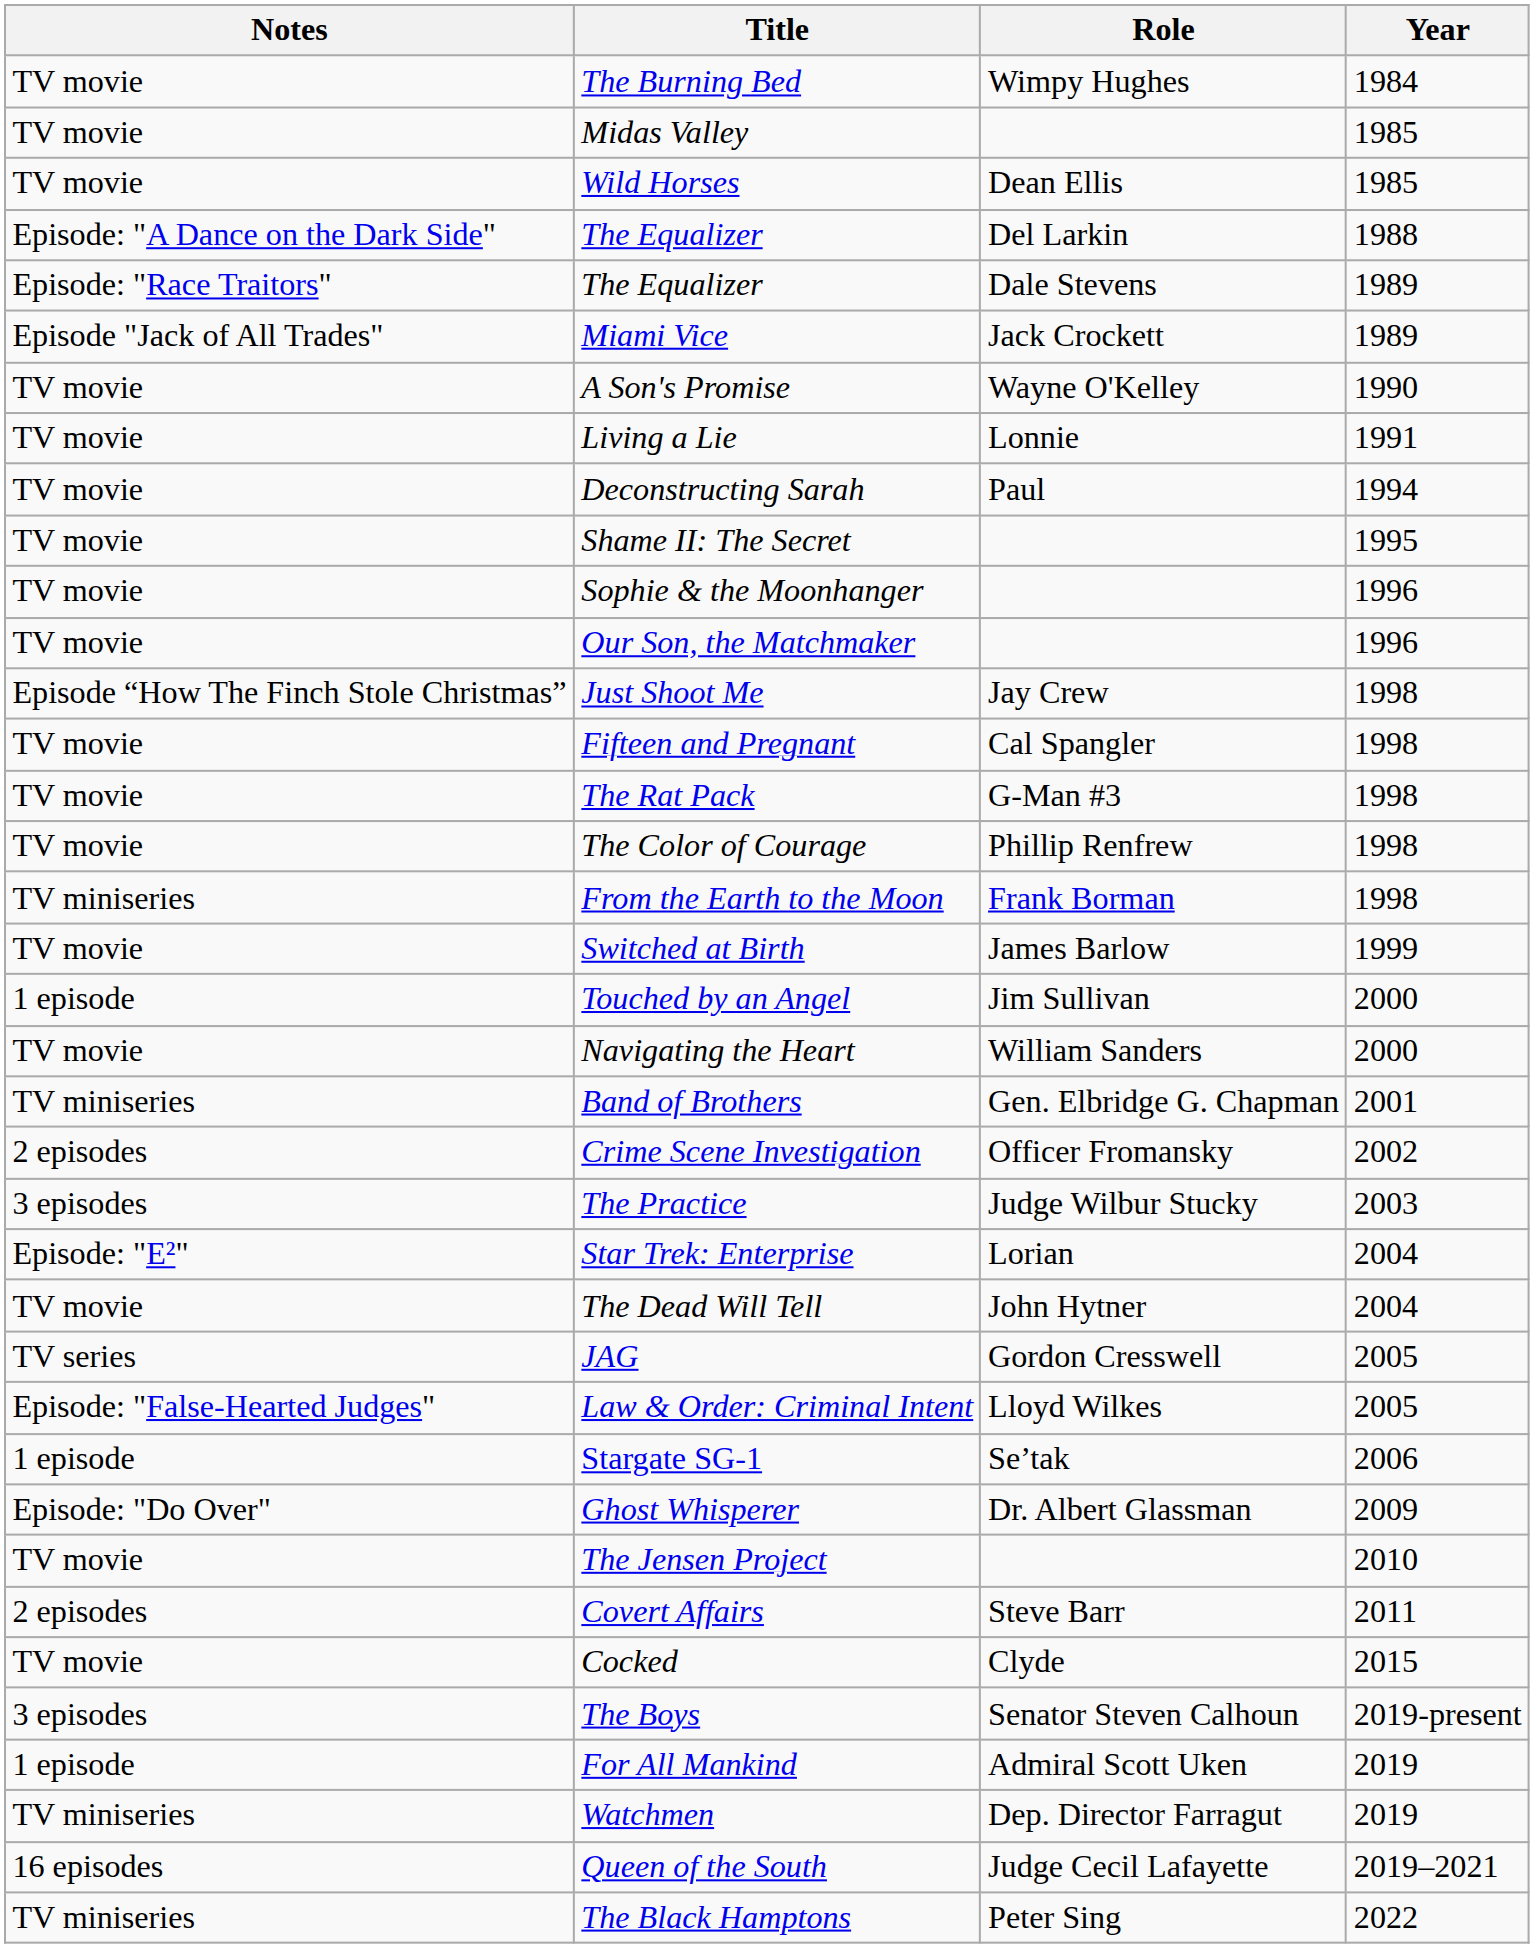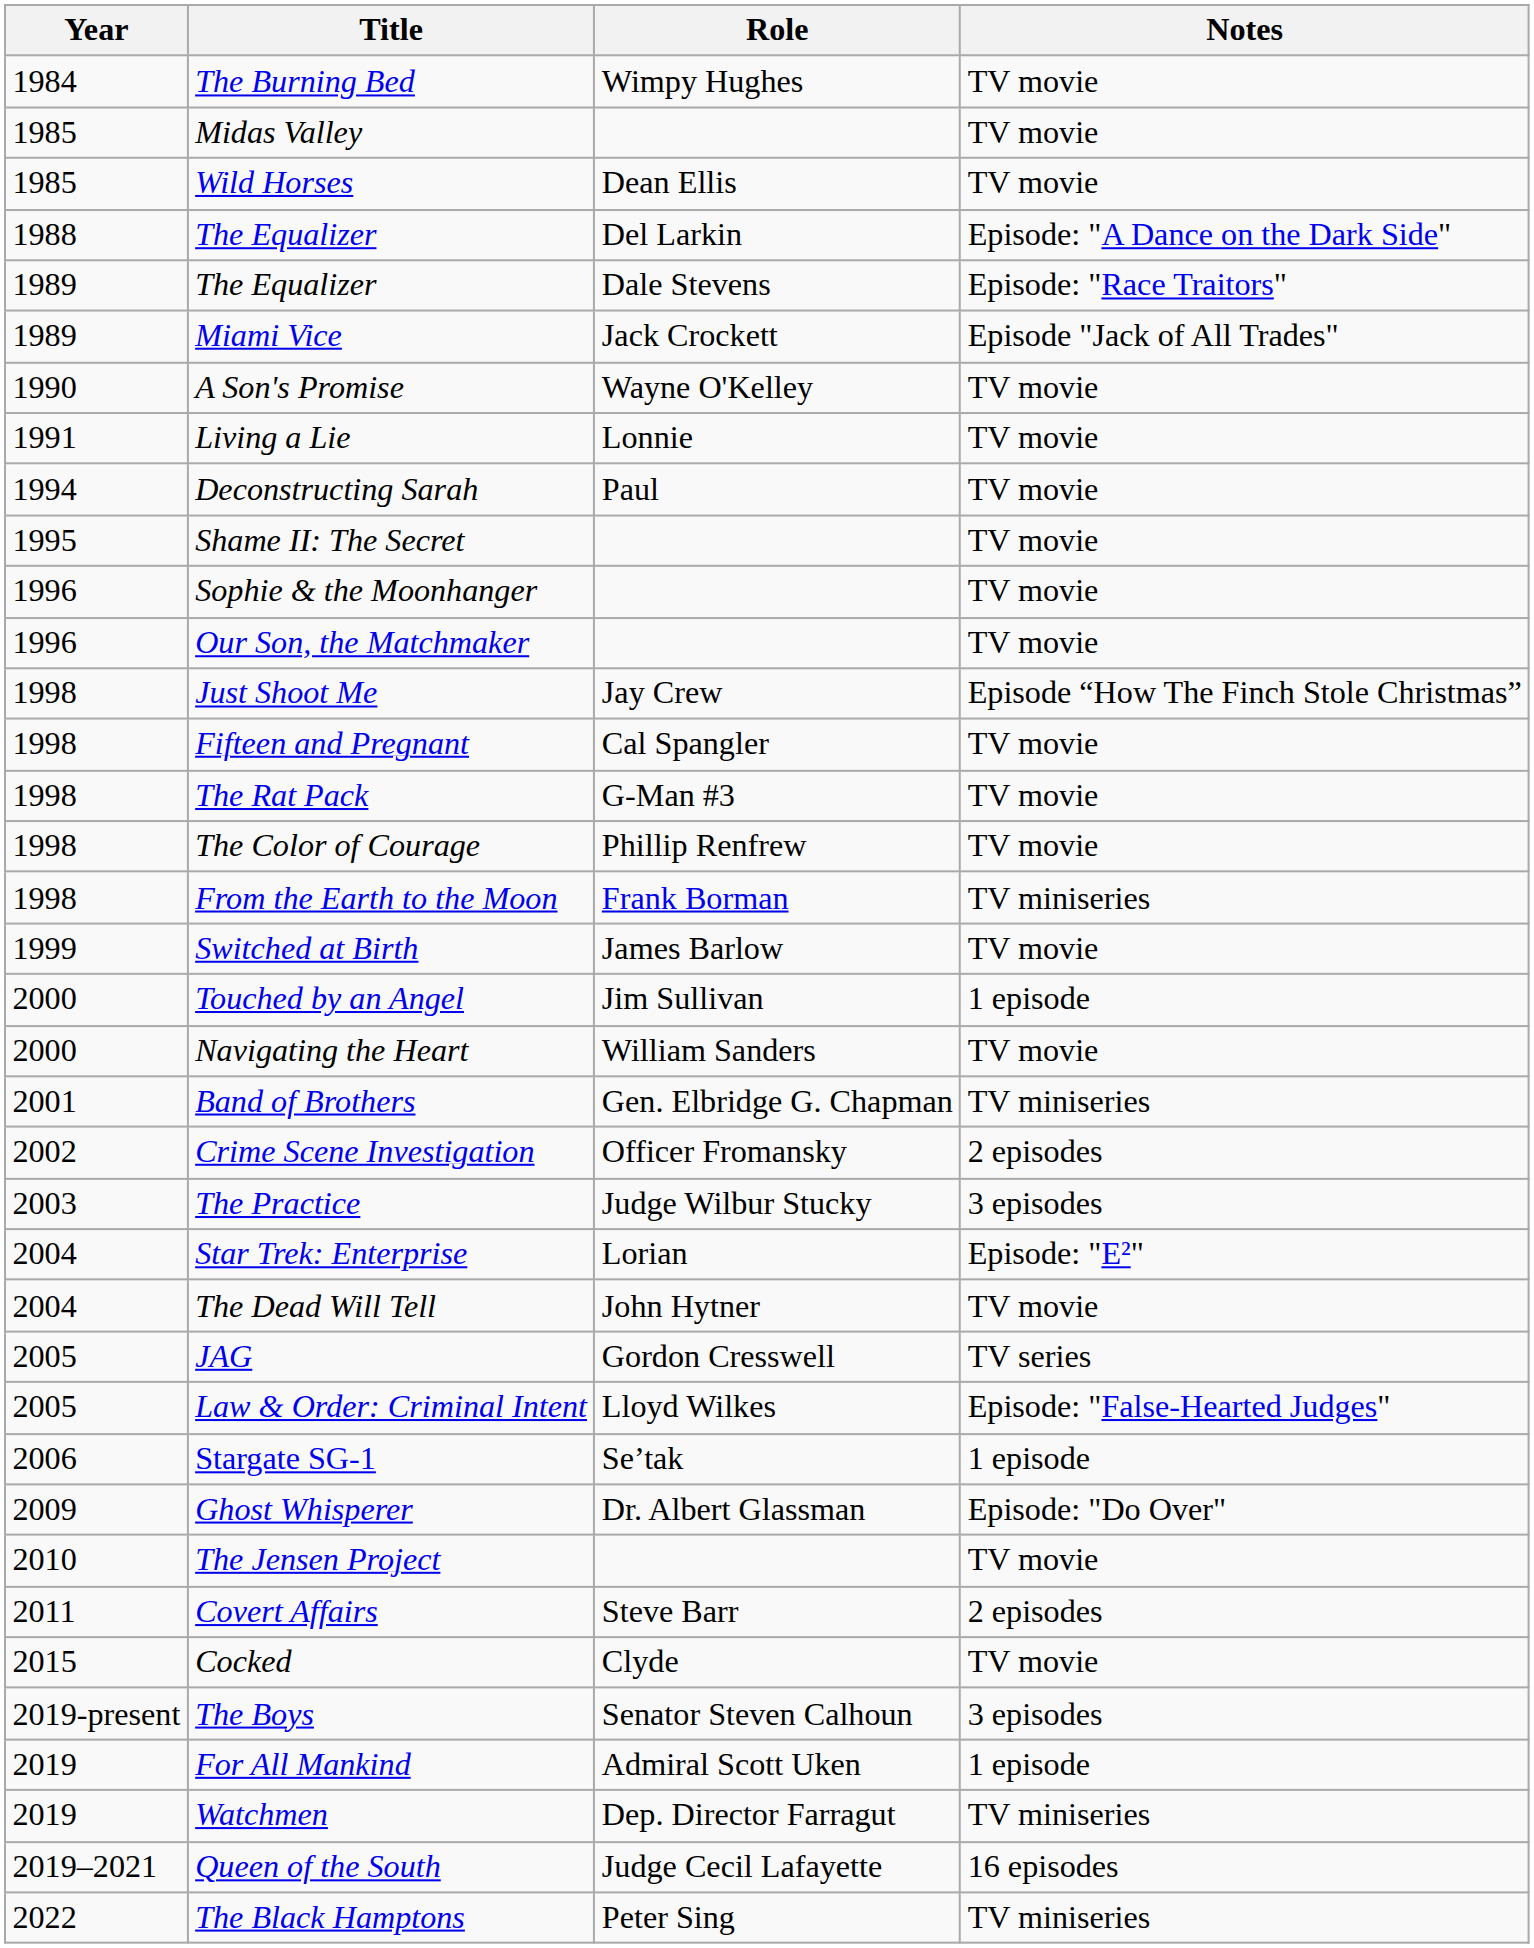columns swapped: Year <-> Notes
